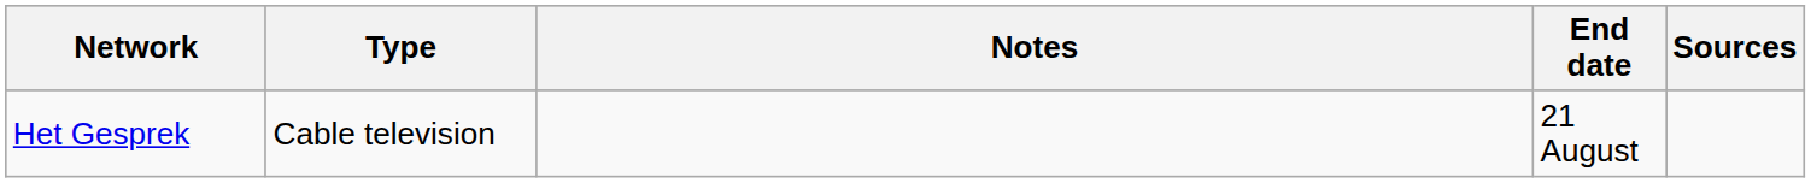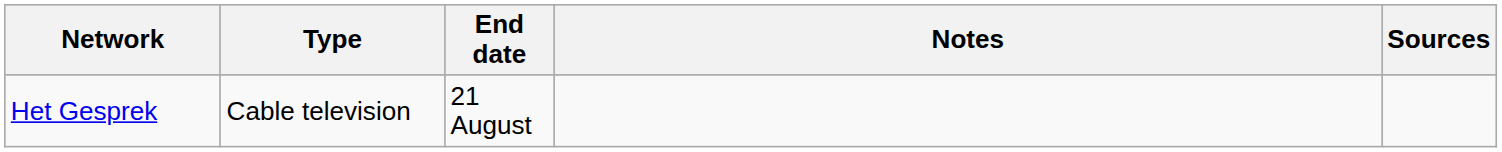columns swapped: End date <-> Notes
